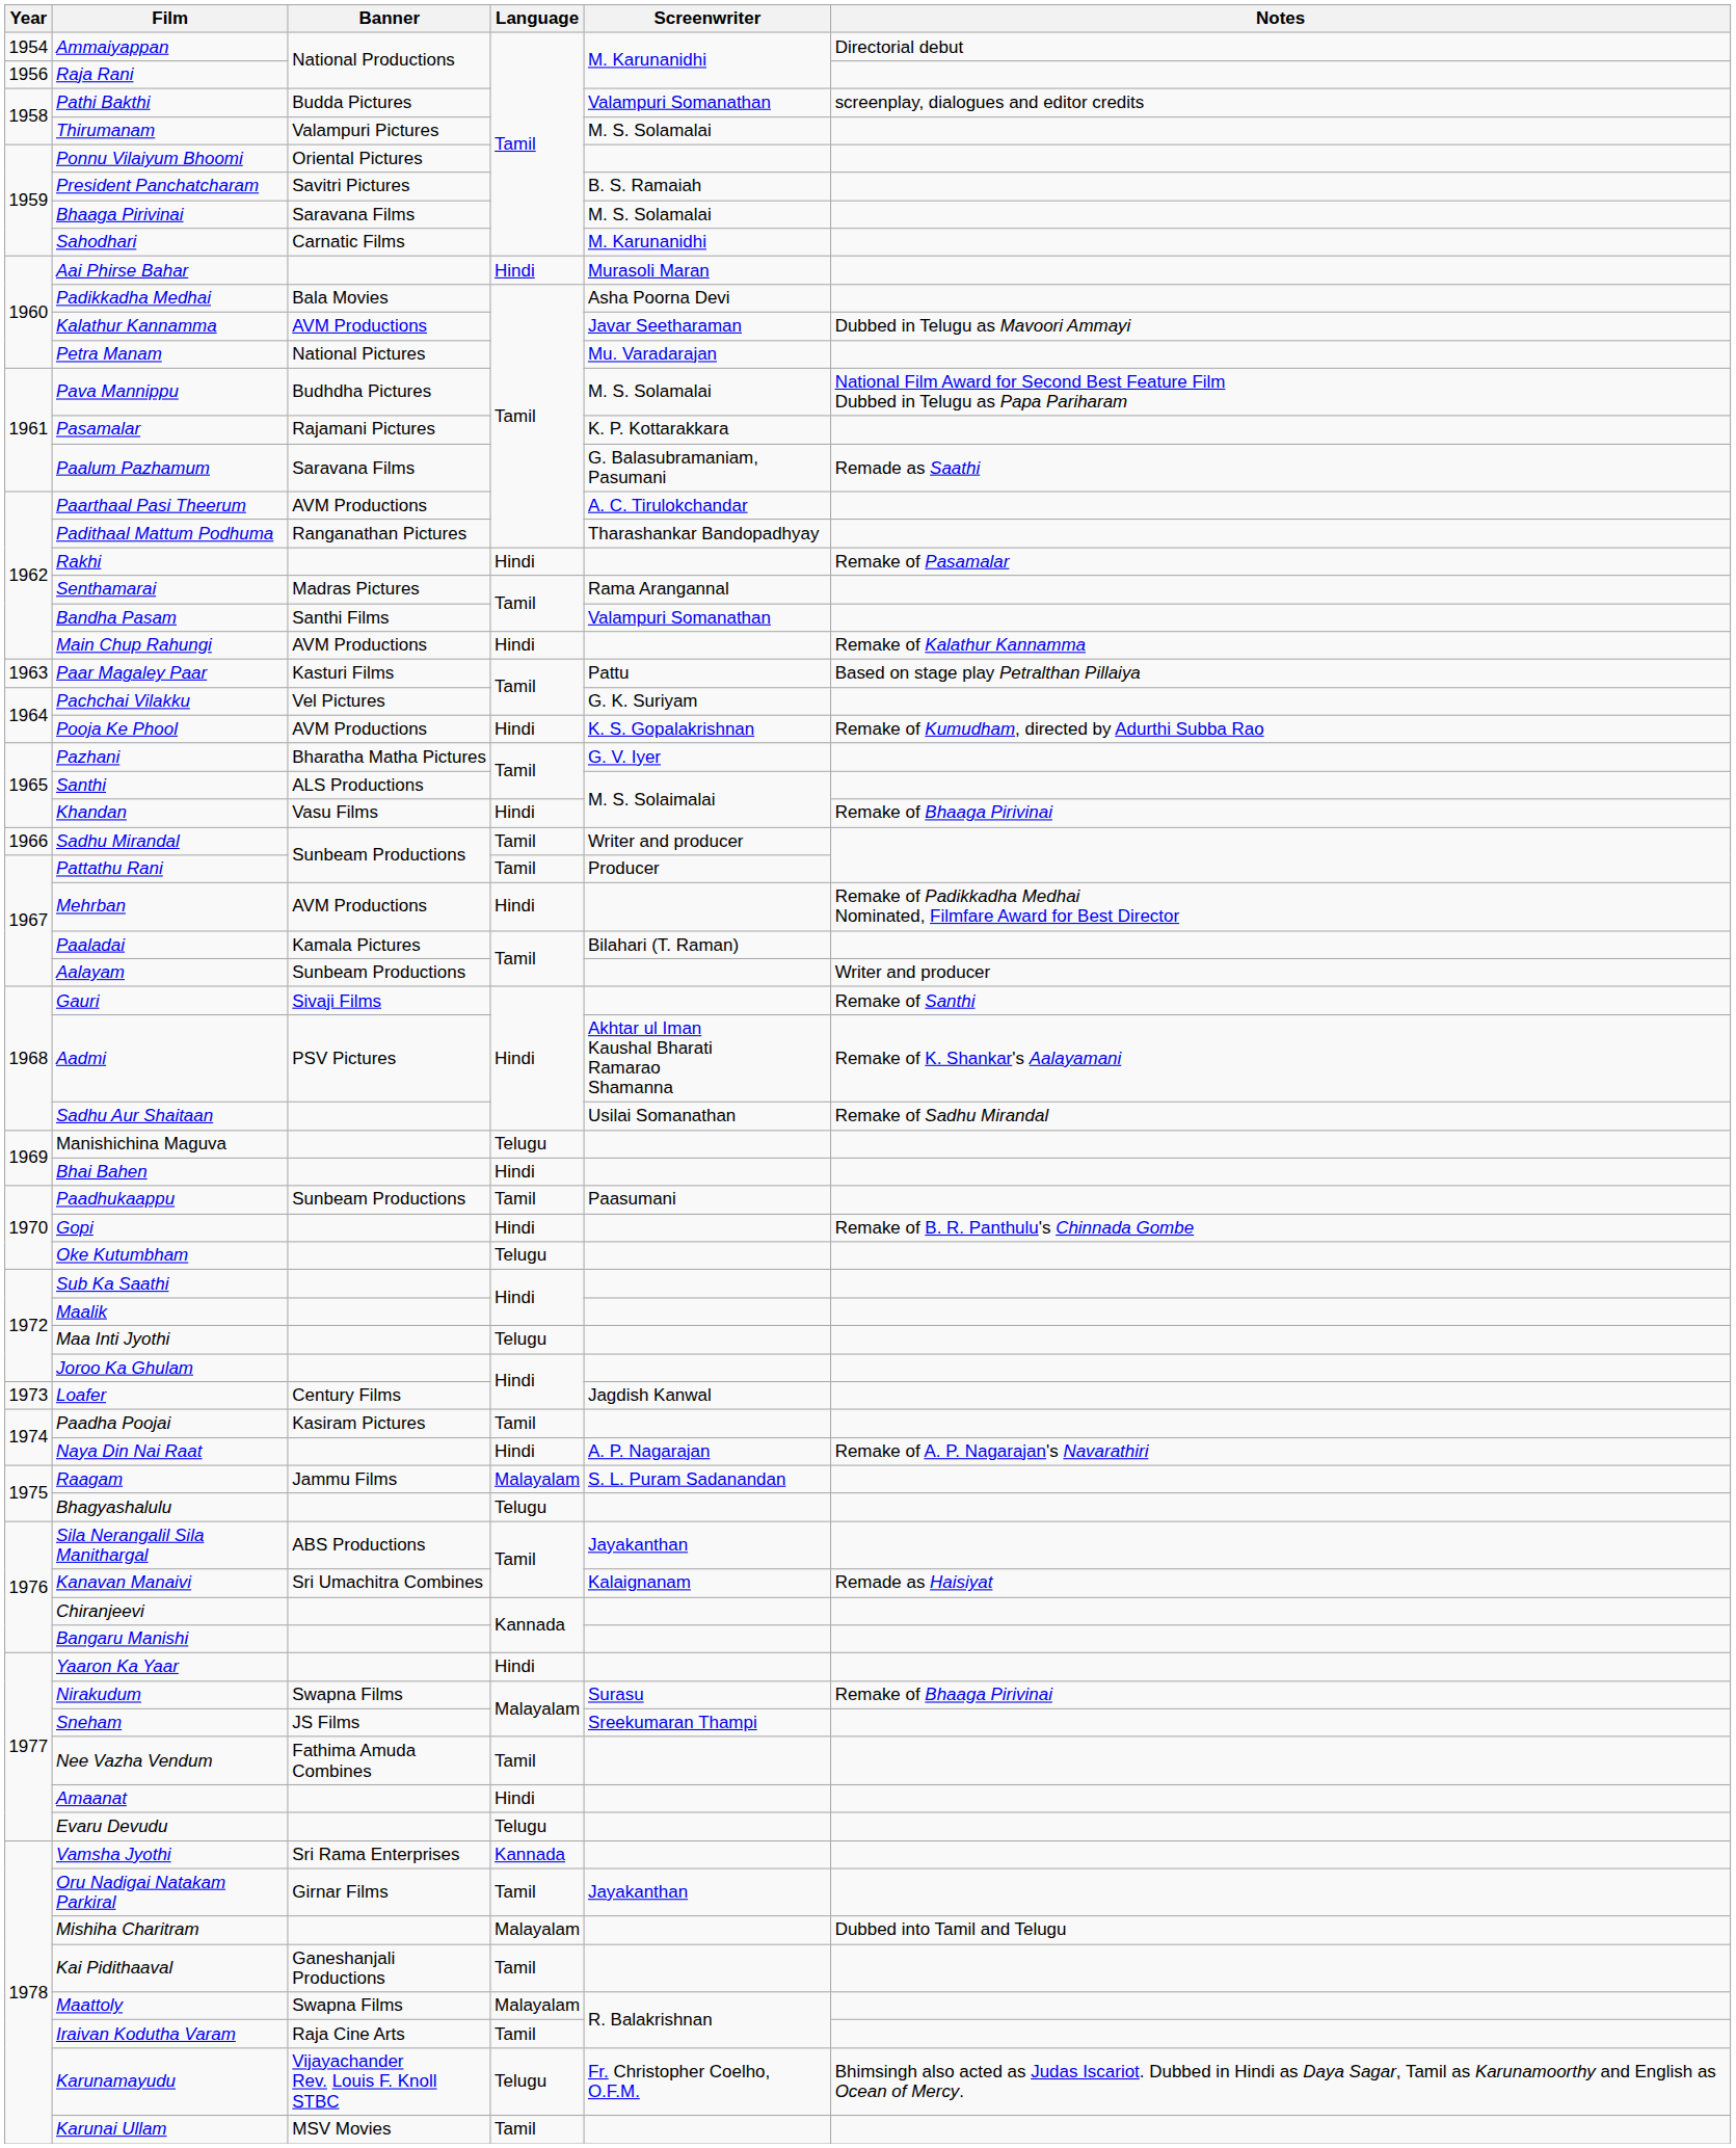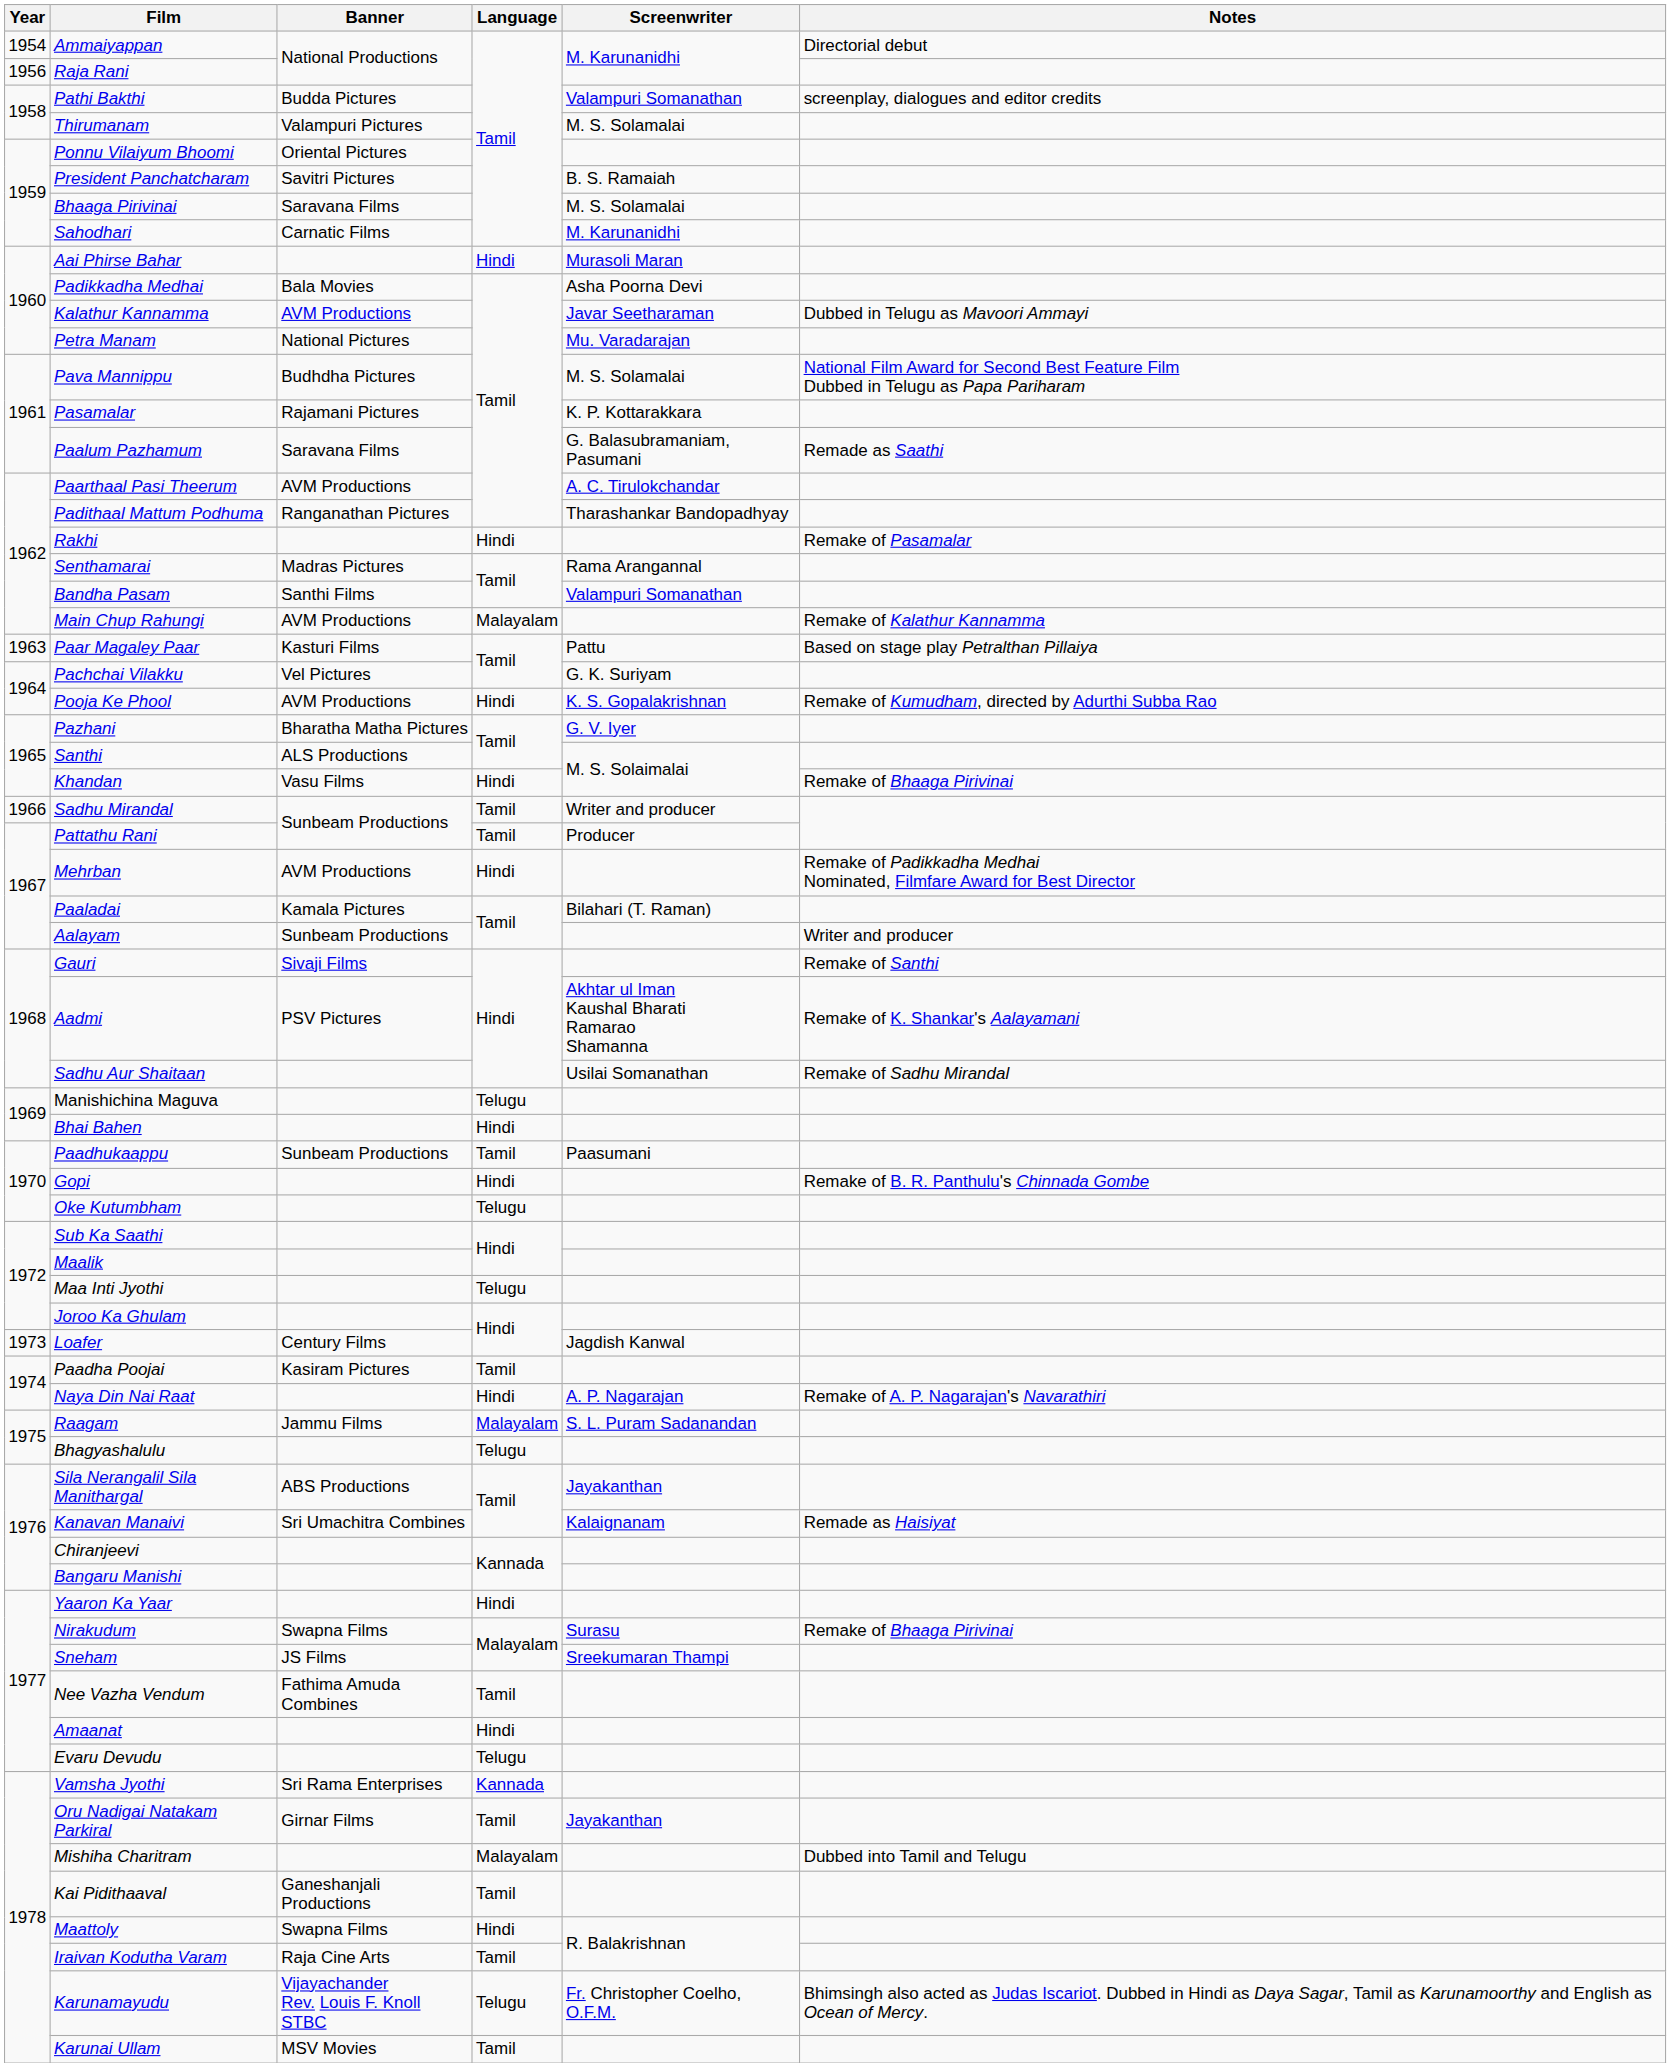Main Chup Rahungi | Language: Hindi -> Malayalam
Maattoly | Language: Malayalam -> Hindi
